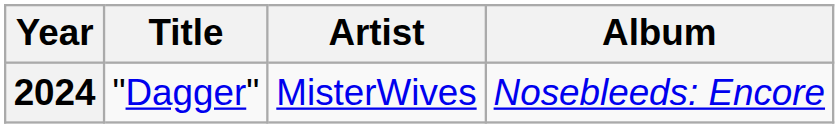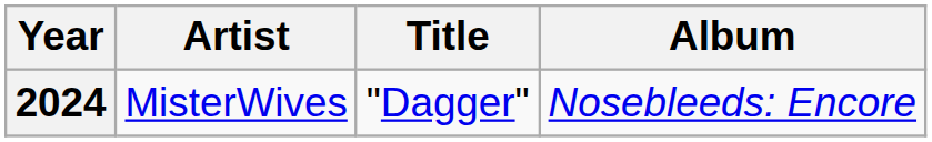columns swapped: Artist <-> Title
